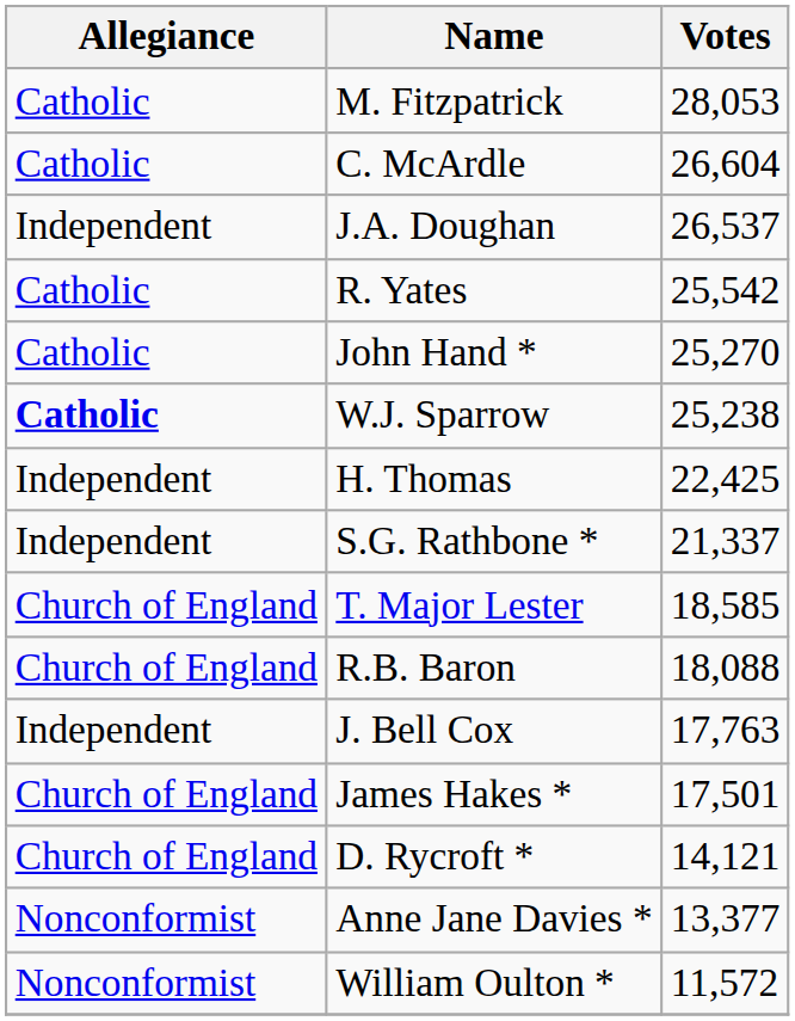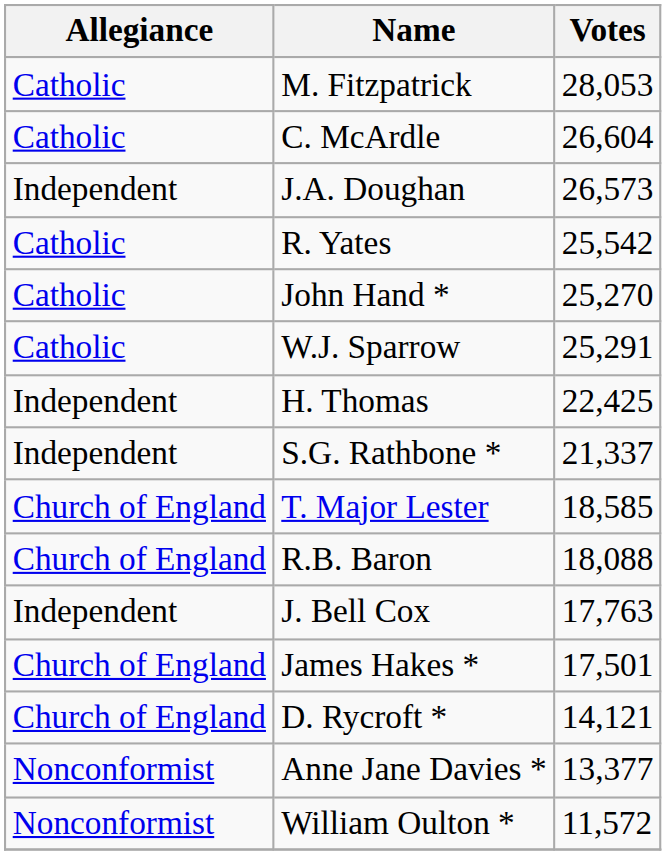J.A. Doughan | Votes: 26,537 -> 26,573
W.J. Sparrow | Allegiance: bold -> normal
W.J. Sparrow | Votes: 25,238 -> 25,291
